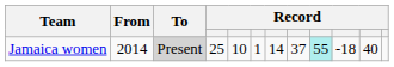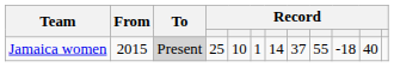Jamaica women | From: 2014 -> 2015
Jamaica women | column 9: paleturquoise background -> no background
